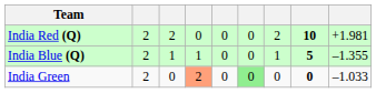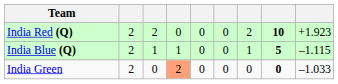India Red (Q) | column 9: +1.981 -> +1.923
India Blue (Q) | column 9: –1.355 -> –1.115
India Green | column 6: lightgreen background -> no background
